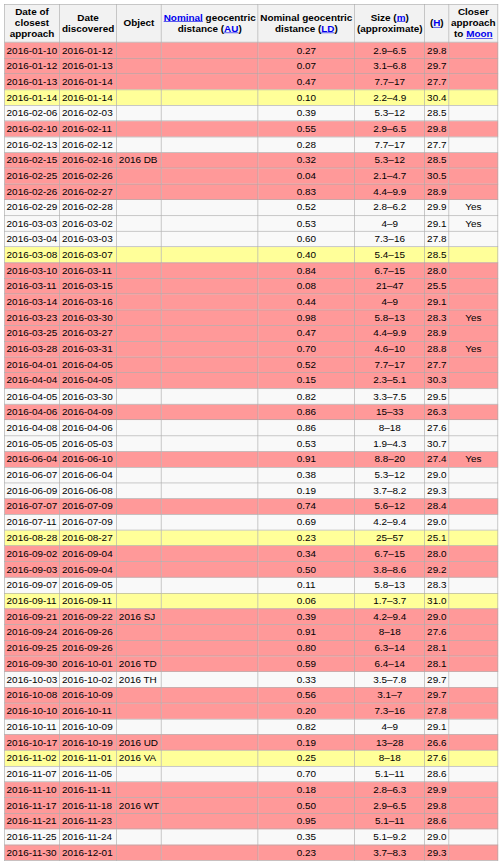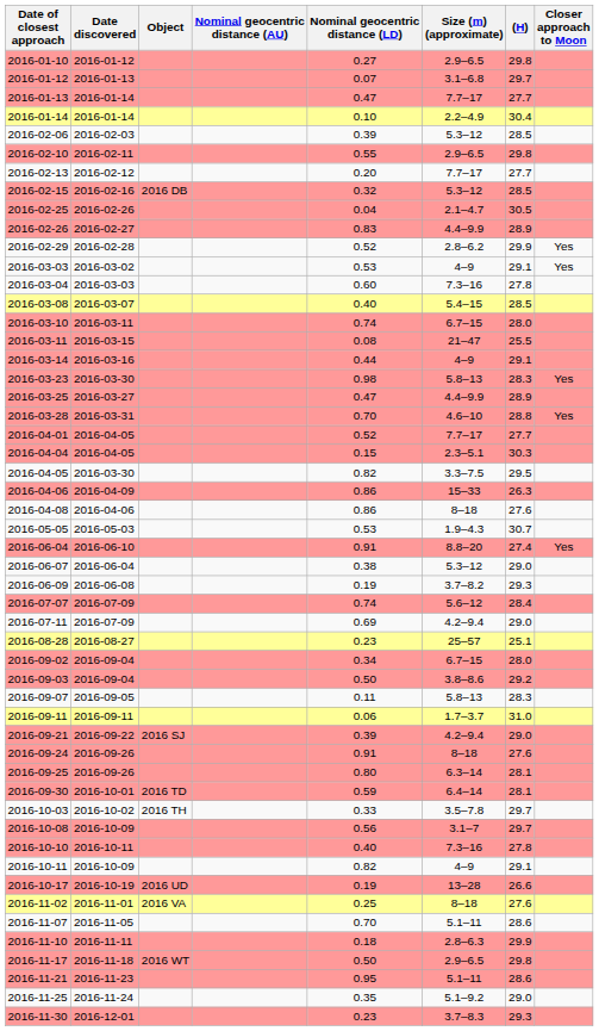2016-02-13 | Nominal geocentric distance (LD): 0.28 -> 0.20
2016-03-10 | Nominal geocentric distance (LD): 0.84 -> 0.74
2016-10-10 | Nominal geocentric distance (LD): 0.20 -> 0.40
